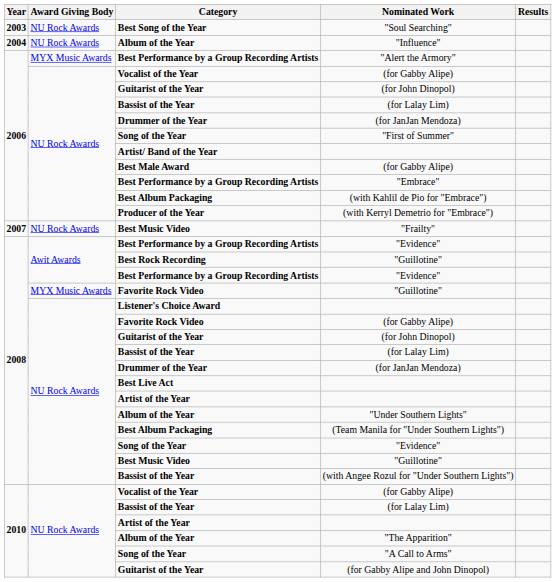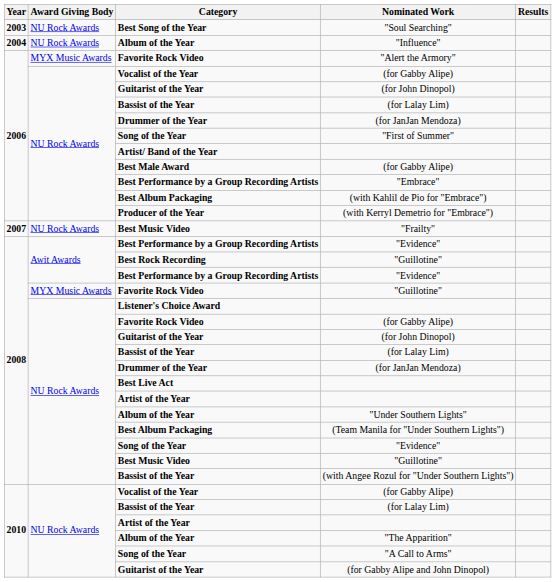"Alert the Armory" | Category: Best Performance by a Group Recording Artists -> Favorite Rock Video
